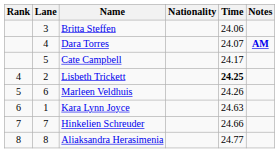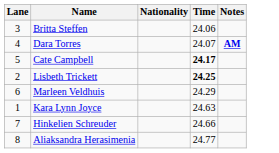- column: Rank | 4 | 5 | 6 | 7 | 8
Cate Campbell | Time: normal -> bold
Marleen Veldhuis | Time: 24.26 -> 24.29
